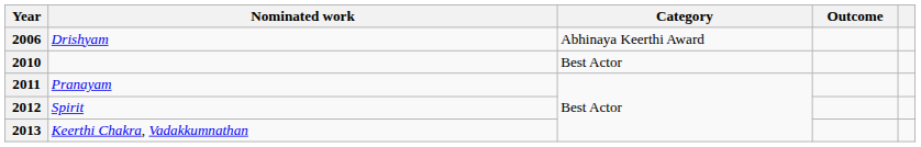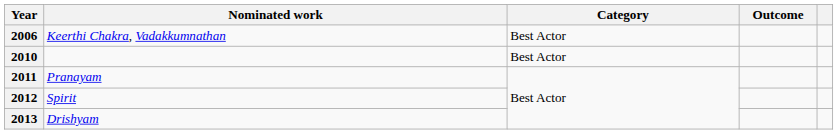2006 | Nominated work: Drishyam -> Keerthi Chakra, Vadakkumnathan
2006 | Category: Abhinaya Keerthi Award -> Best Actor
2013 | Nominated work: Keerthi Chakra, Vadakkumnathan -> Drishyam
